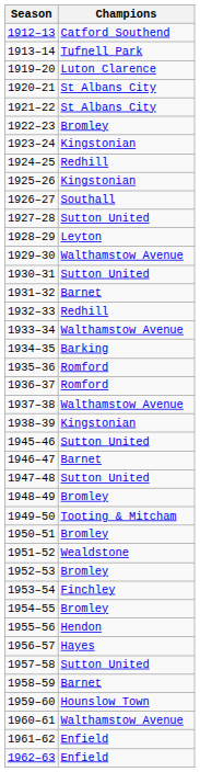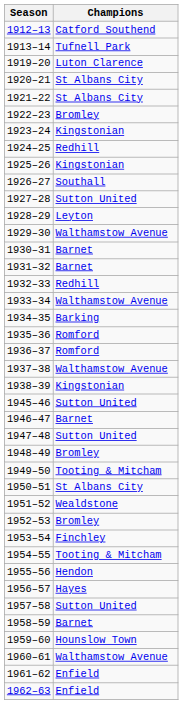1930–31 | Champions: Sutton United -> Barnet
1950–51 | Champions: Bromley -> St Albans City
1954–55 | Champions: Bromley -> Tooting & Mitcham
